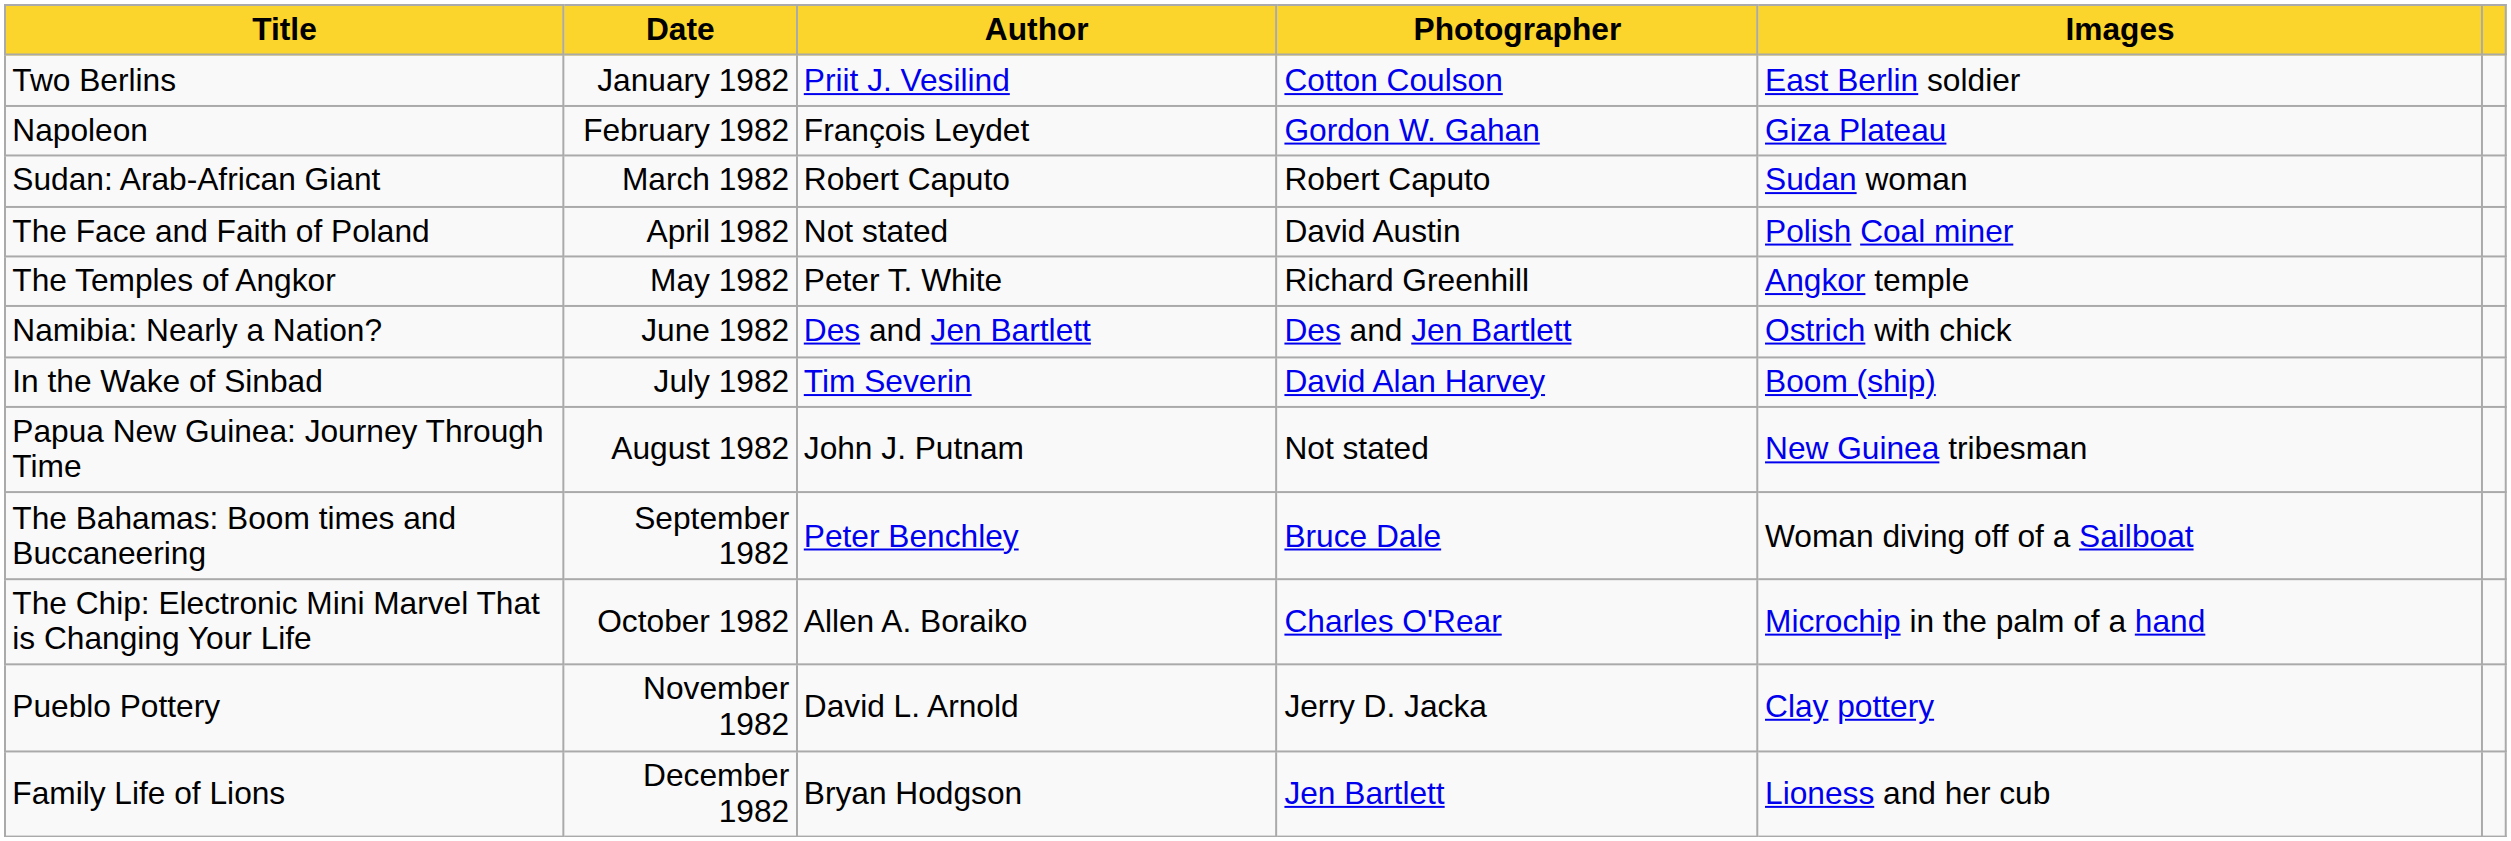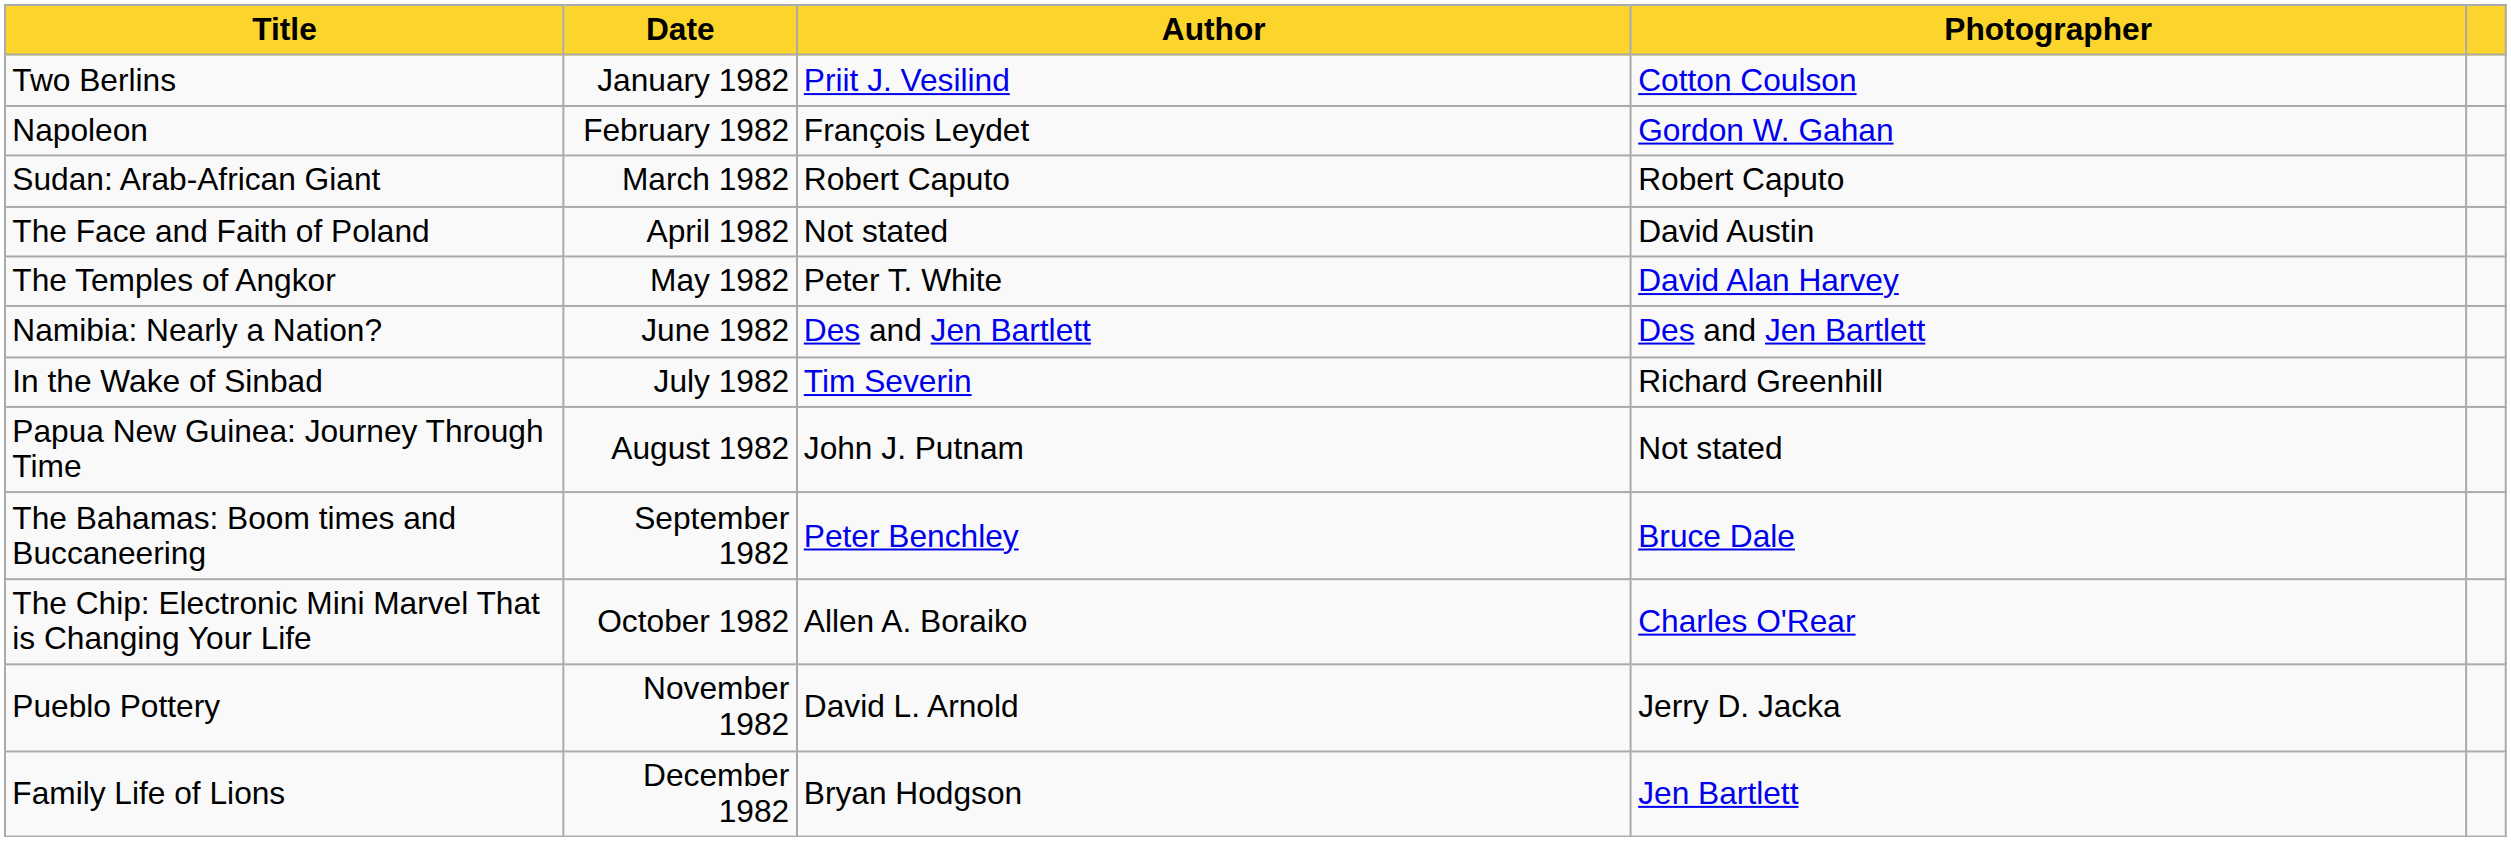- column: Images | East Berlin soldier | Giza Plateau | Sudan woman | Polish Coal miner | Angkor temple | Ostrich with chick | Boom (ship) | New Guinea tribesman | Woman diving off of a Sailboat | Microchip in the palm of a hand | Clay pottery | Lioness and her cub
The Temples of Angkor | Photographer: Richard Greenhill -> David Alan Harvey
In the Wake of Sinbad | Photographer: David Alan Harvey -> Richard Greenhill
